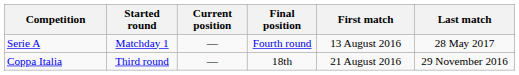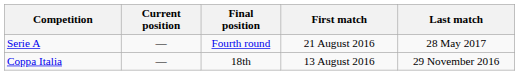- column: Started round | Matchday 1 | Third round
Serie A | First match: 13 August 2016 -> 21 August 2016
Coppa Italia | First match: 21 August 2016 -> 13 August 2016
